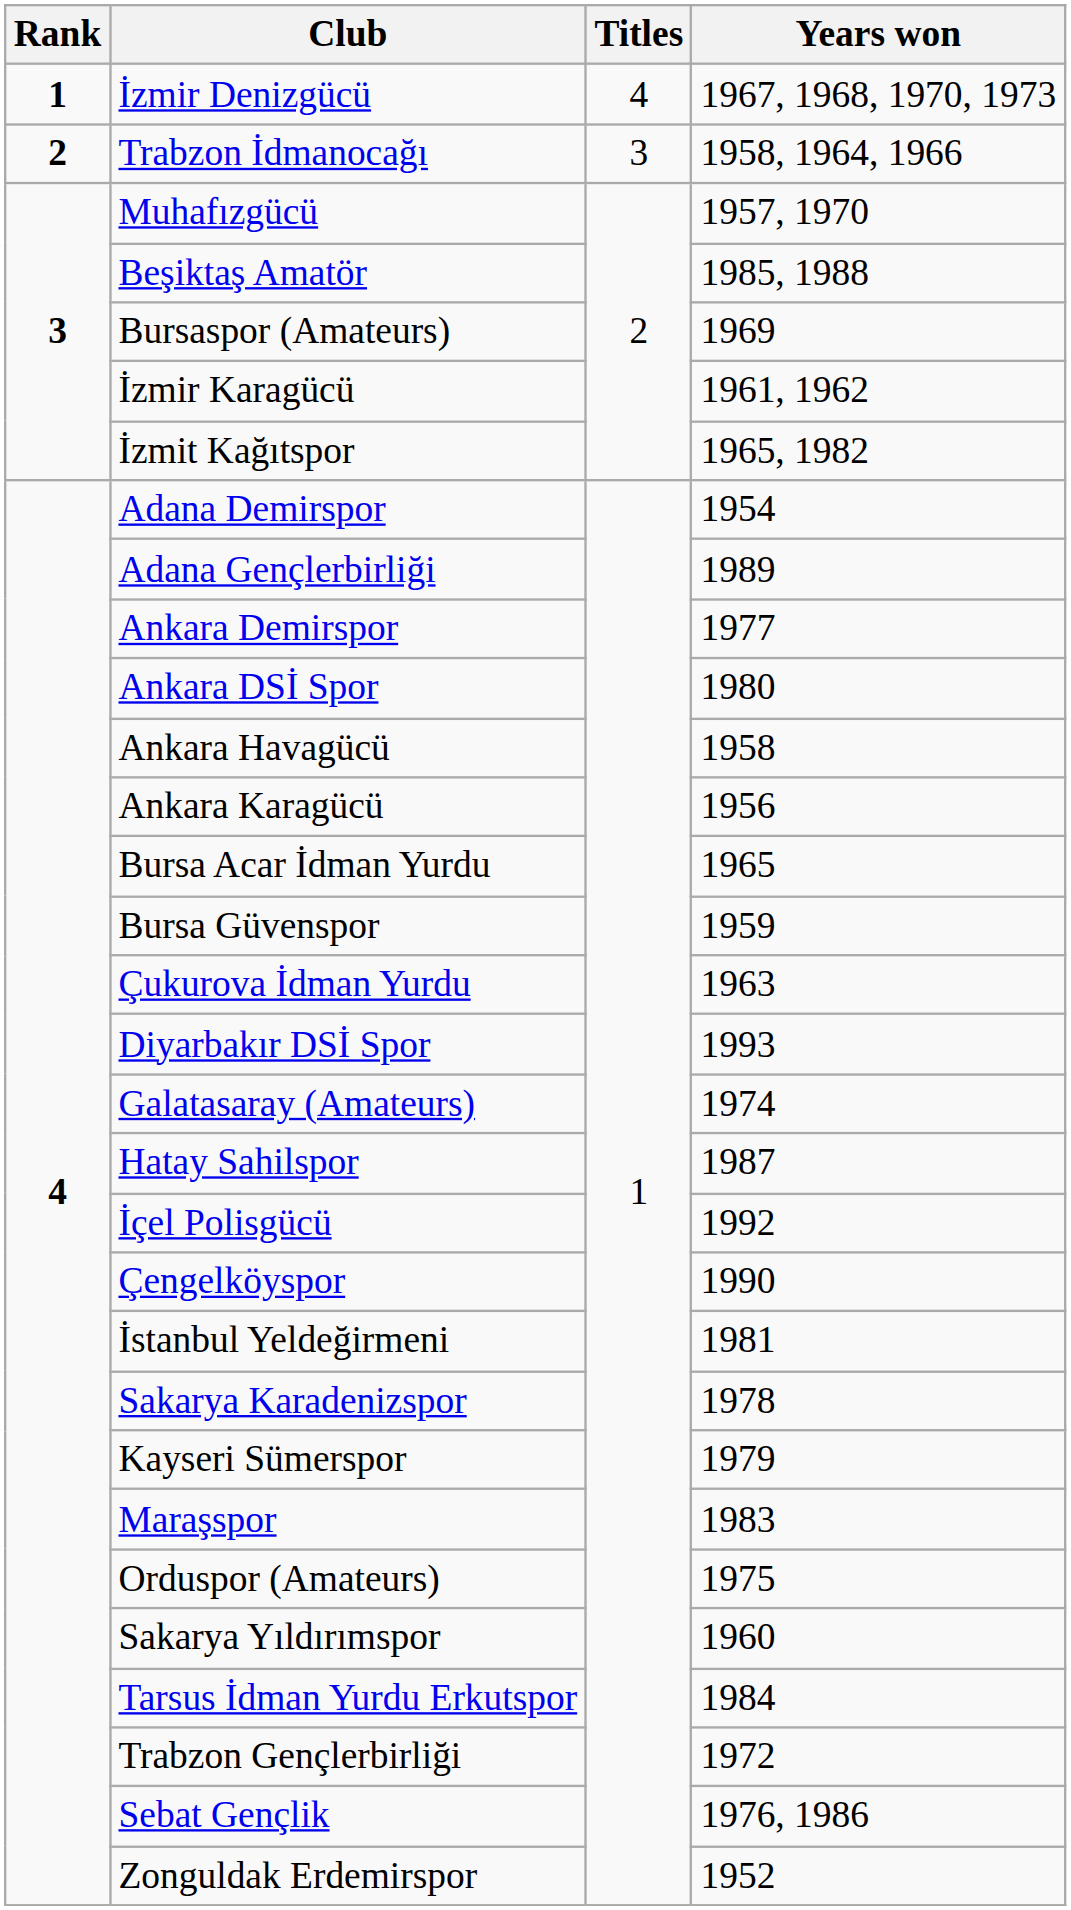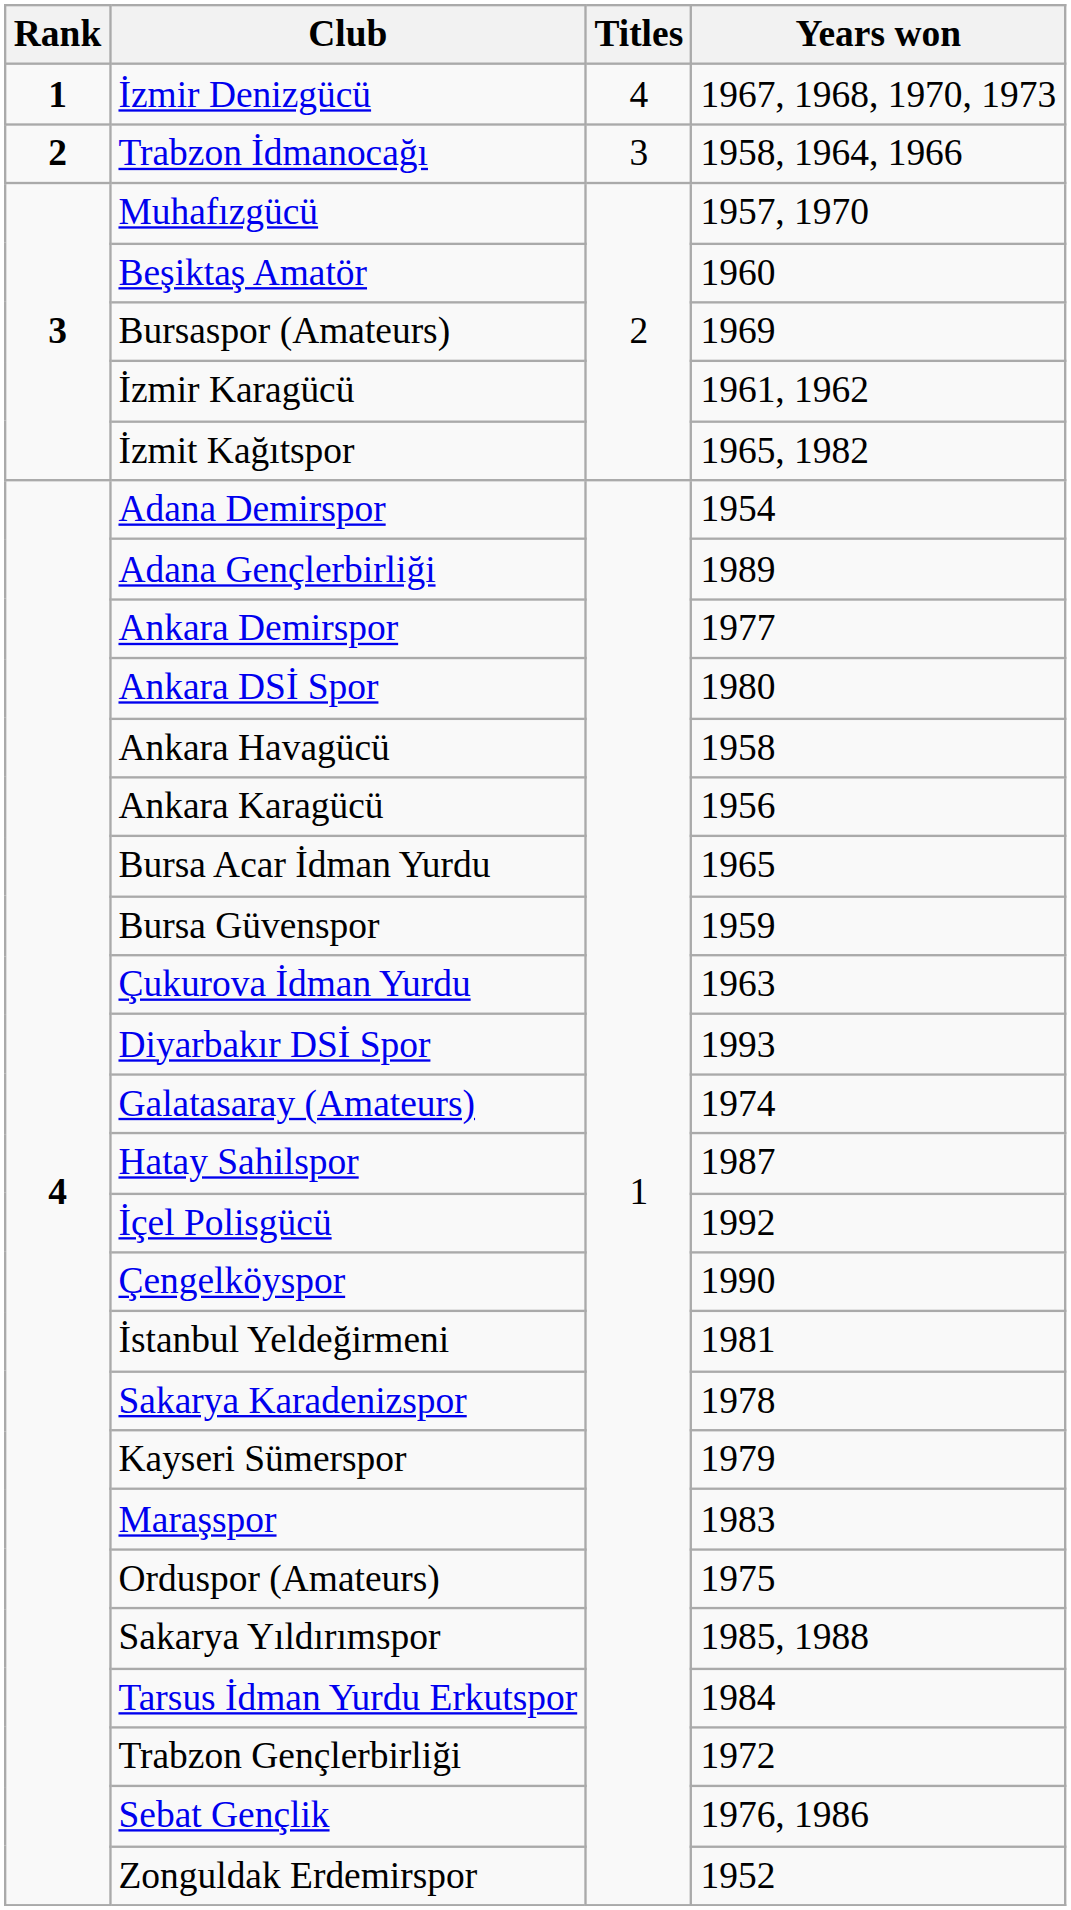Beşiktaş Amatör | Years won: 1985, 1988 -> 1960
Sakarya Yıldırımspor | Years won: 1960 -> 1985, 1988
